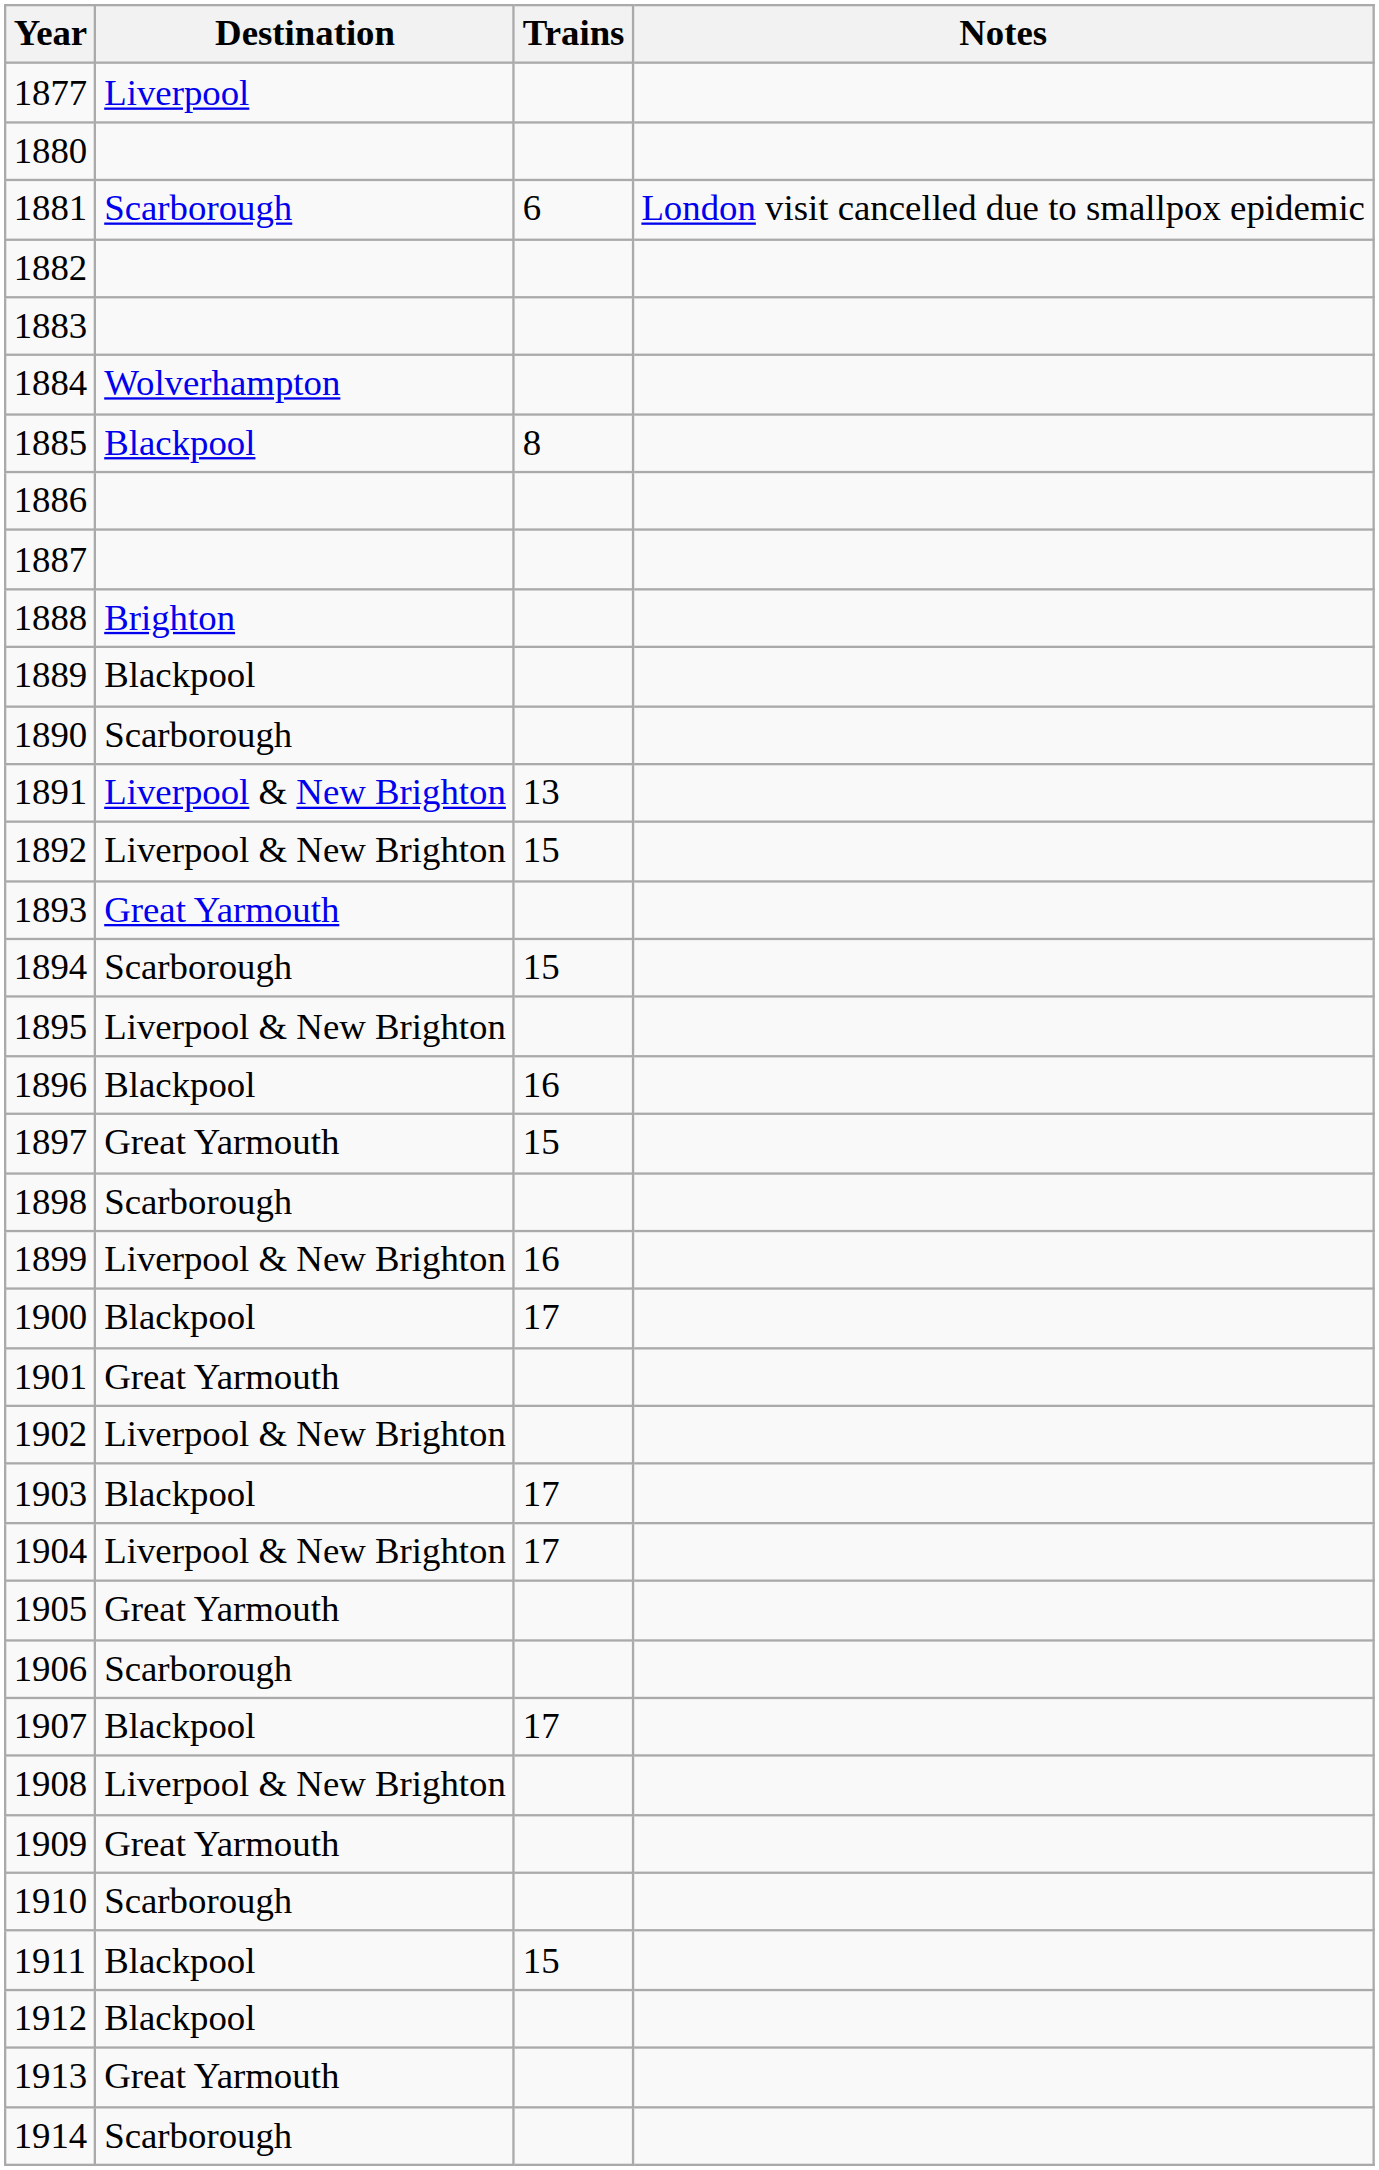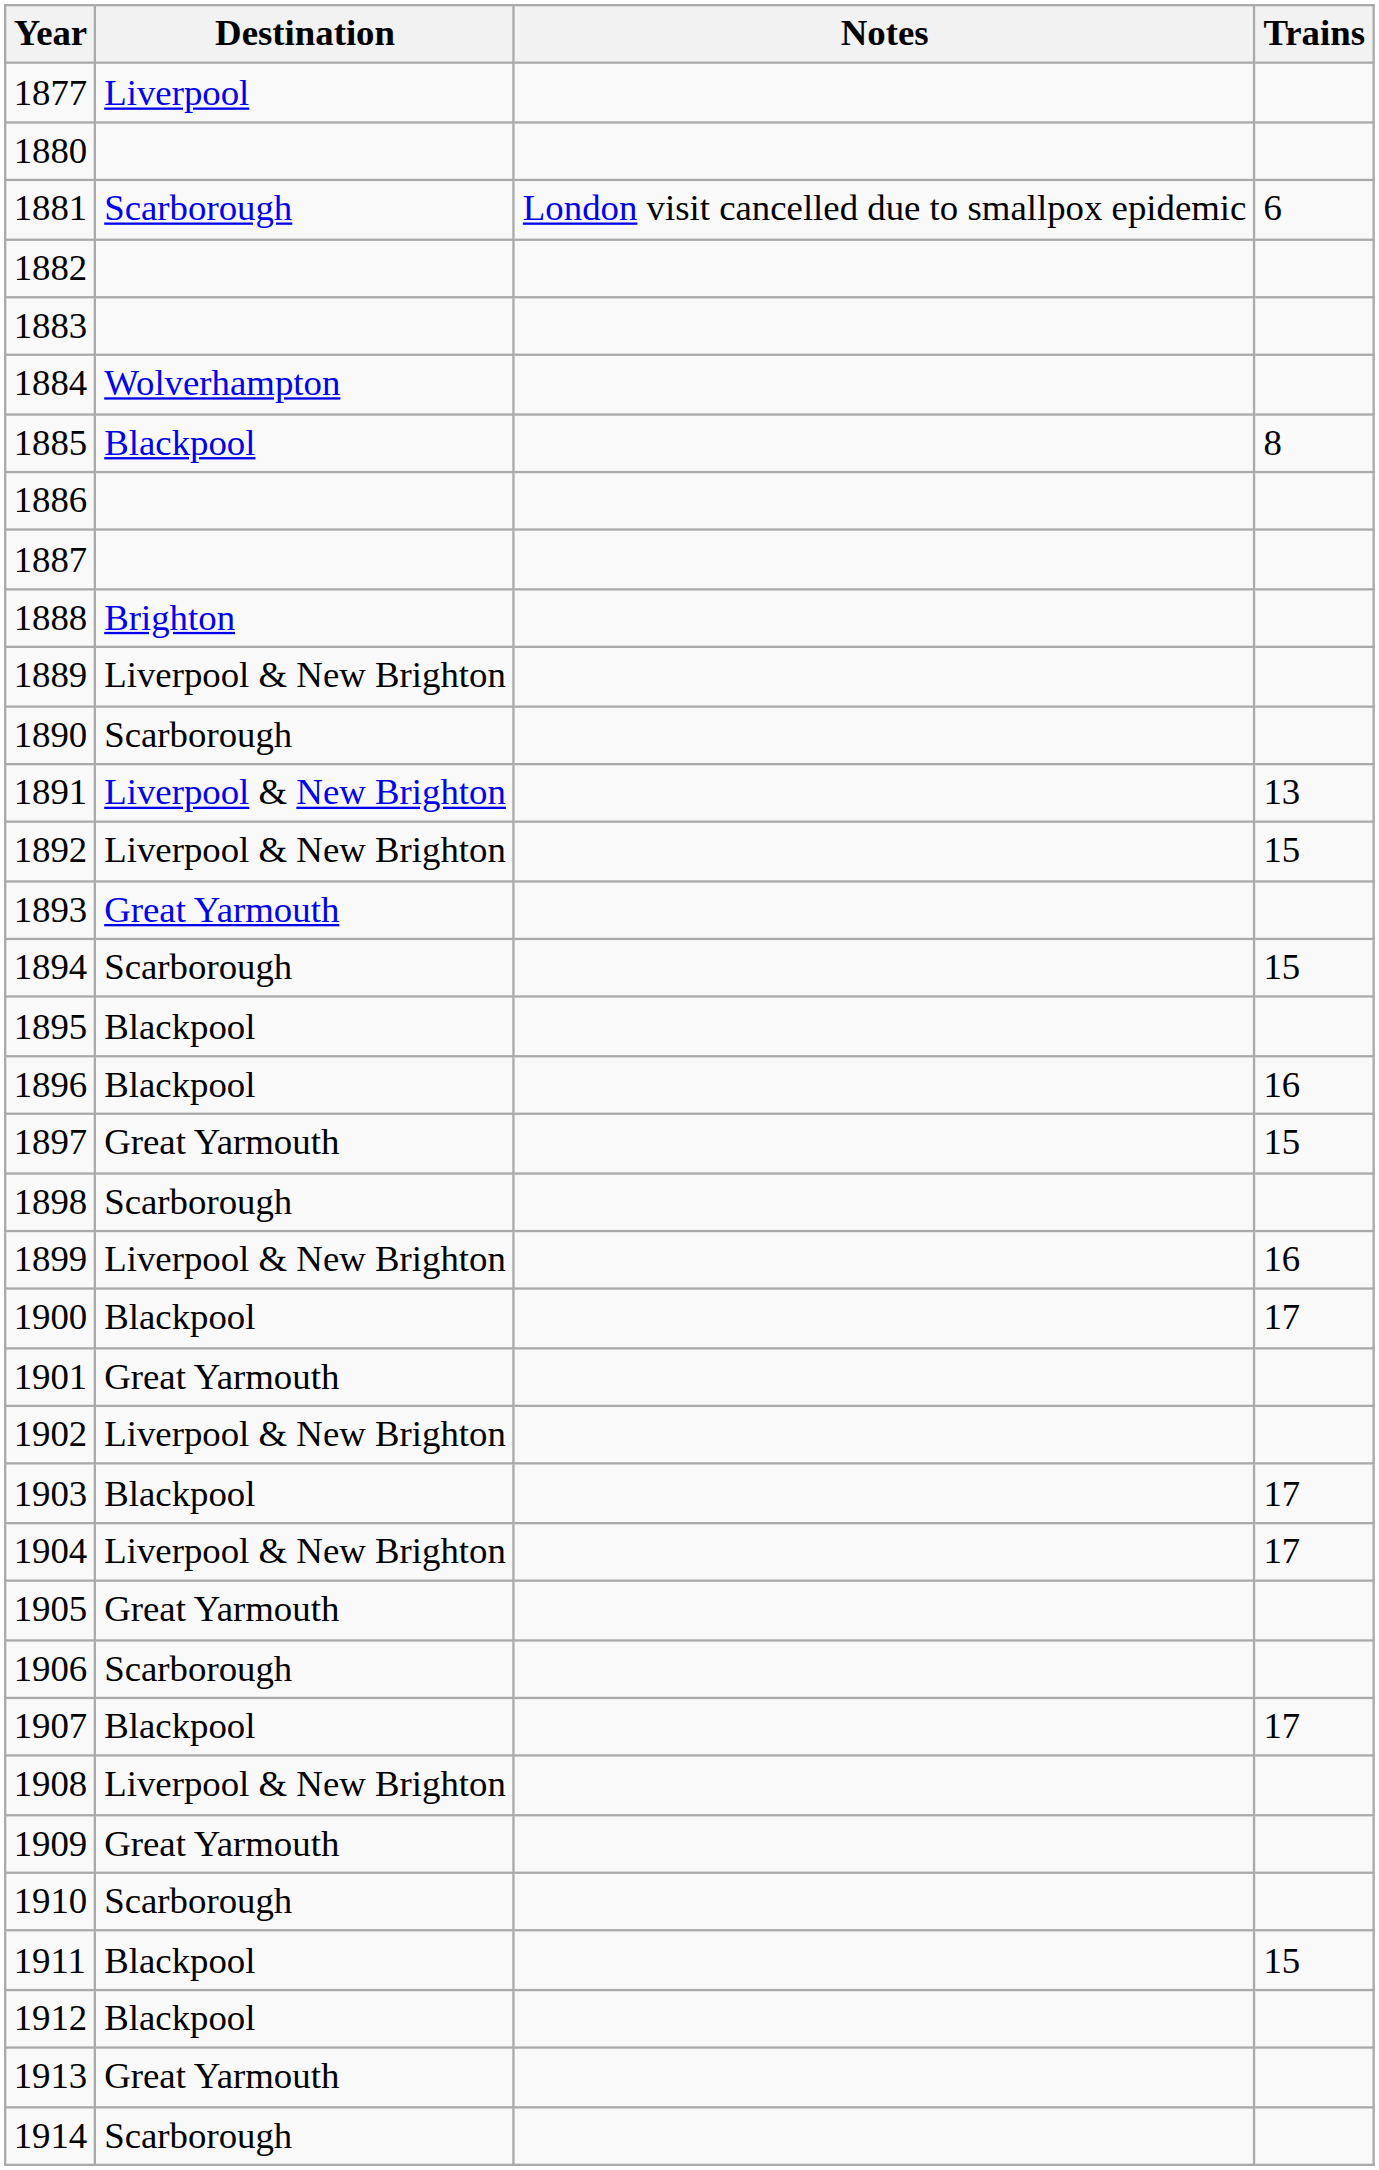columns swapped: Trains <-> Notes
1889 | Destination: Blackpool -> Liverpool & New Brighton
1895 | Destination: Liverpool & New Brighton -> Blackpool
